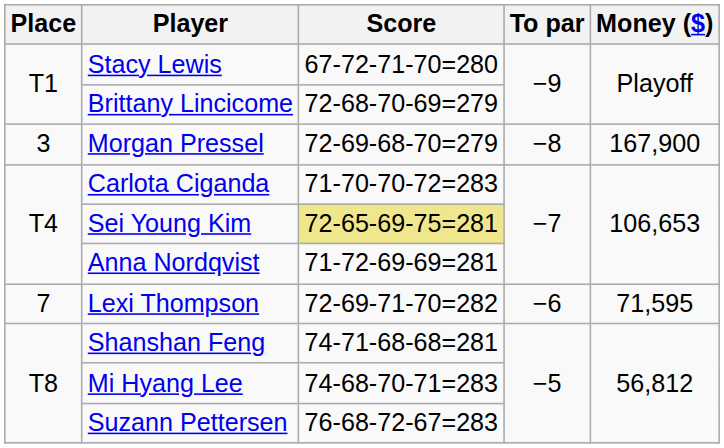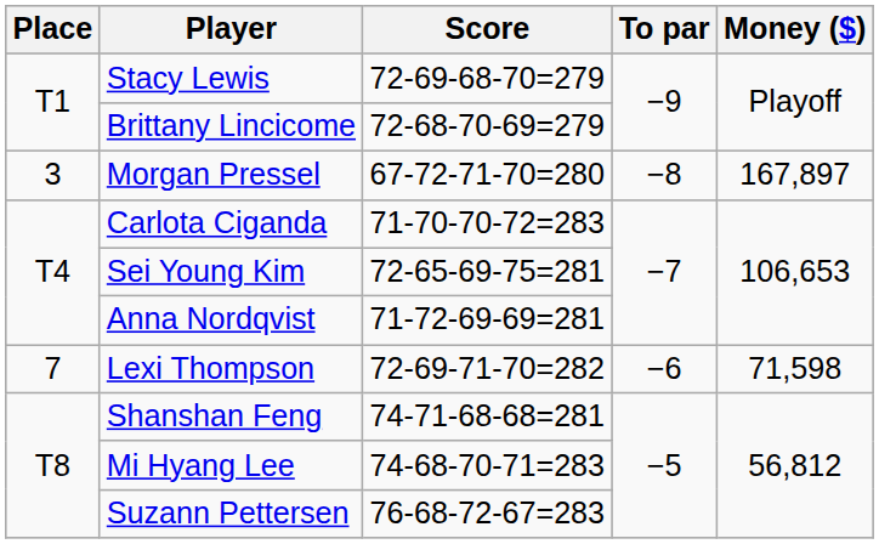Stacy Lewis | Score: 67-72-71-70=280 -> 72-69-68-70=279
Morgan Pressel | Score: 72-69-68-70=279 -> 67-72-71-70=280
Morgan Pressel | Money ($): 167,900 -> 167,897
Sei Young Kim | Score: khaki background -> no background
Lexi Thompson | Money ($): 71,595 -> 71,598
